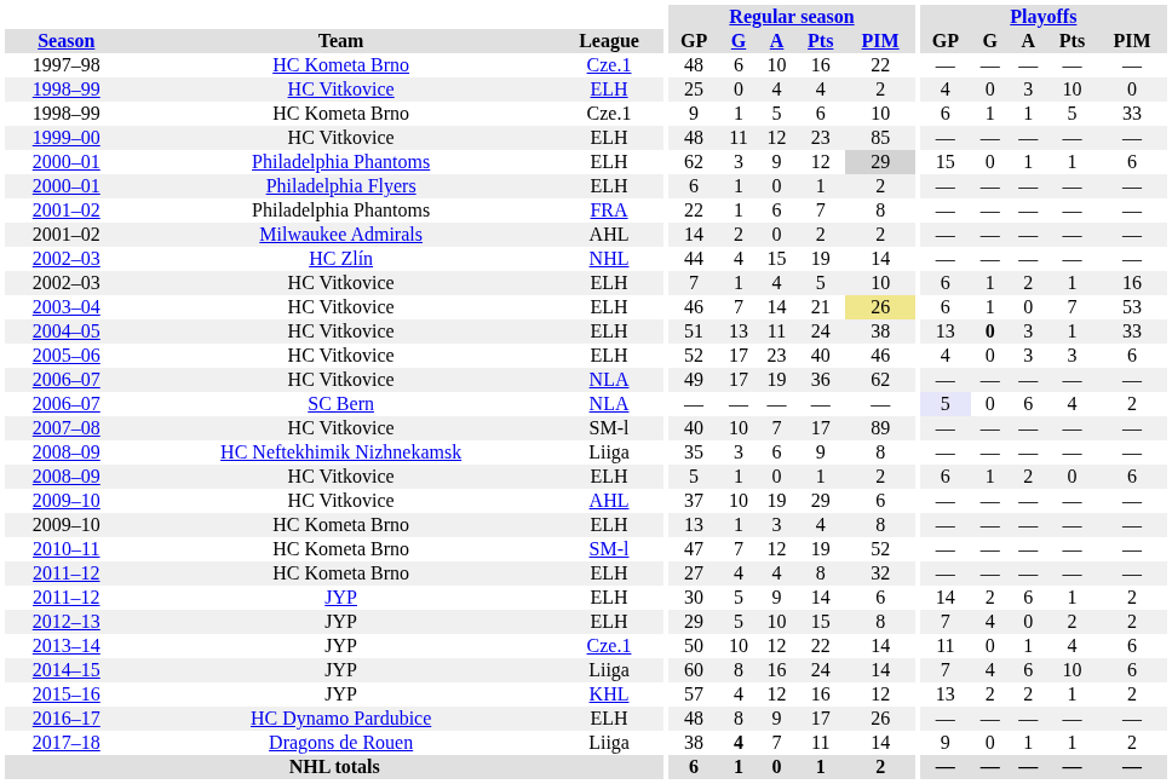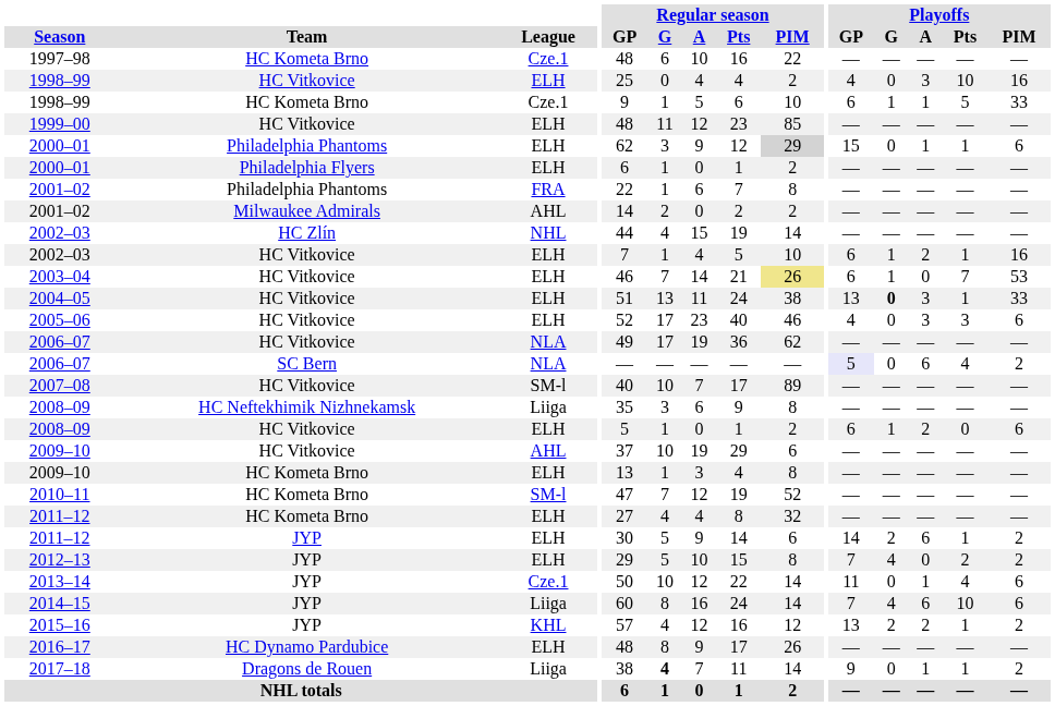1998–99 / HC Vitkovice | Playoffs / PIM: 0 -> 16
